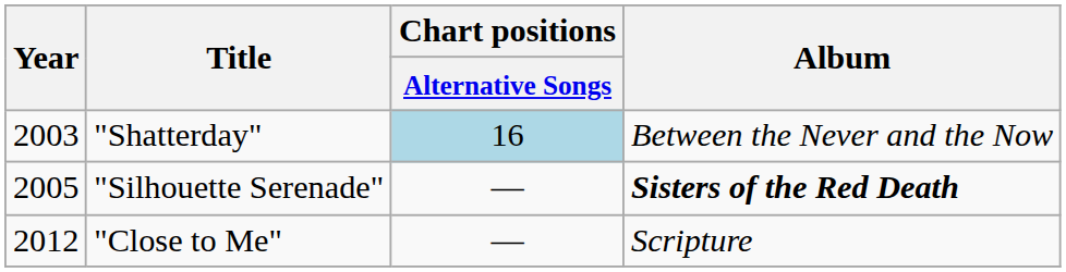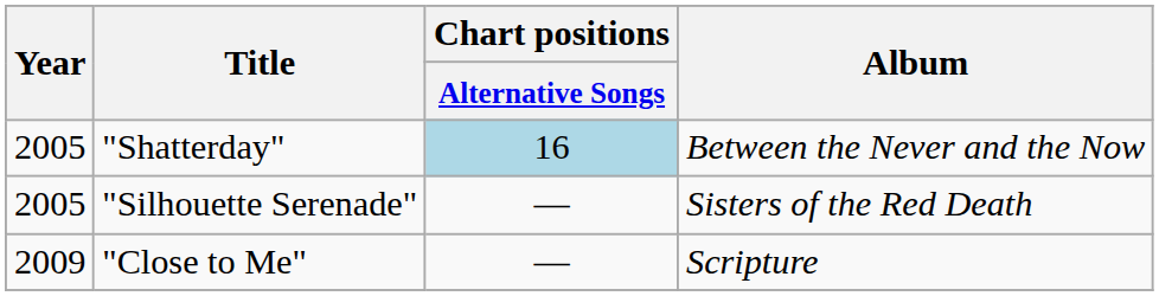"Shatterday" | Year: 2003 -> 2005
"Silhouette Serenade" | Album: bold -> normal
"Close to Me" | Year: 2012 -> 2009
